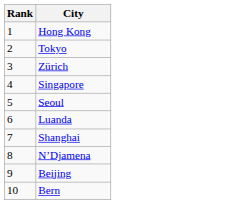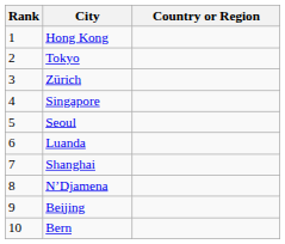+ column: Country or Region
